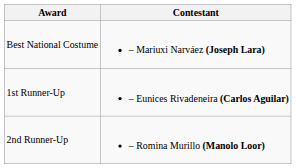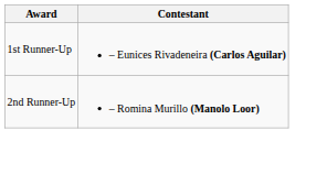- row: Best National Costume | – Mariuxi Narváez (Joseph Lara)
